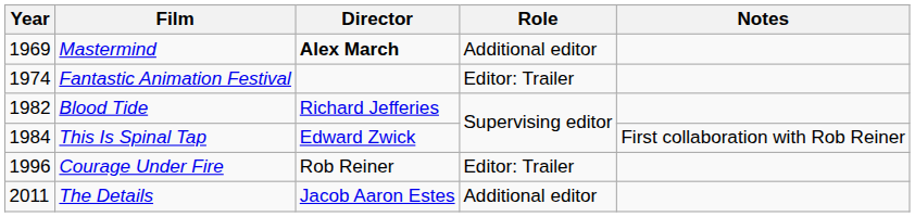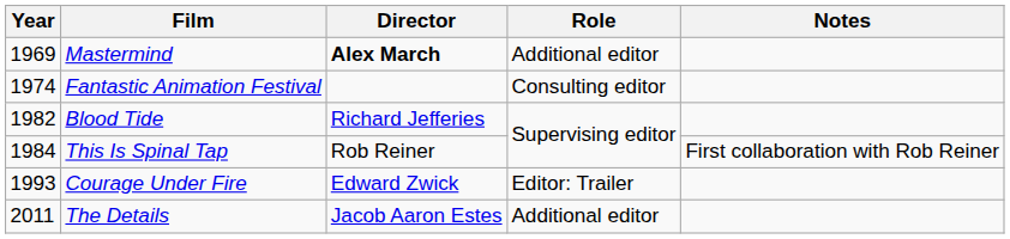Fantastic Animation Festival | Role: Editor: Trailer -> Consulting editor
This Is Spinal Tap | Director: Edward Zwick -> Rob Reiner
Courage Under Fire | Year: 1996 -> 1993
Courage Under Fire | Director: Rob Reiner -> Edward Zwick
